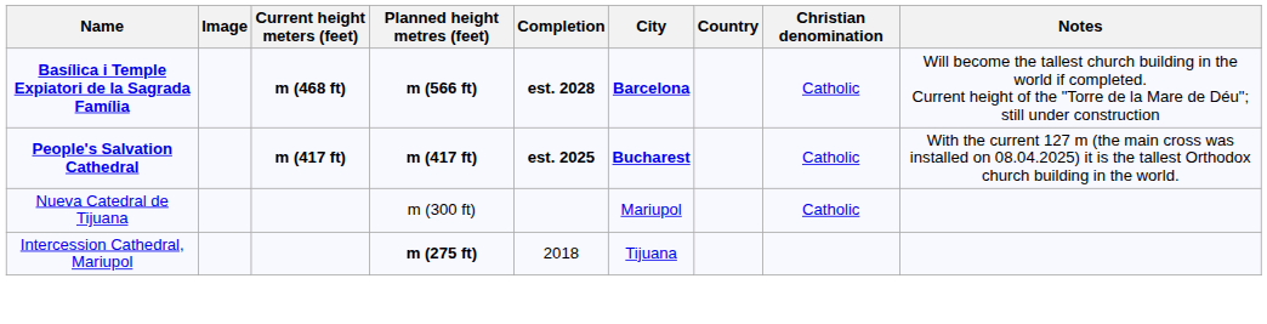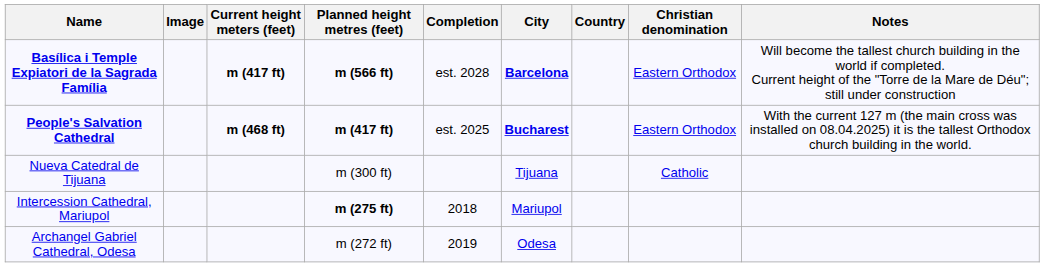Basílica i Temple Expiatori de la Sagrada Família | Current height meters (feet): m (468 ft) -> m (417 ft)
Basílica i Temple Expiatori de la Sagrada Família | Completion: bold -> normal
Basílica i Temple Expiatori de la Sagrada Família | Christian denomination: Catholic -> Eastern Orthodox
People's Salvation Cathedral | Current height meters (feet): m (417 ft) -> m (468 ft)
People's Salvation Cathedral | Completion: bold -> normal
People's Salvation Cathedral | Christian denomination: Catholic -> Eastern Orthodox
Nueva Catedral de Tijuana | City: Mariupol -> Tijuana
Intercession Cathedral, Mariupol | City: Tijuana -> Mariupol
+ row: Archangel Gabriel Cathedral, Odesa | m (272 ft) | 2019 | Odesa
